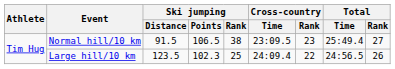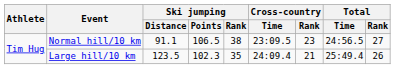Normal hill/10 km | Ski jumping / Distance: 91.5 -> 91.1
Normal hill/10 km | Total / Time: 25:49.4 -> 24:56.5
Large hill/10 km | Ski jumping / Rank: 25 -> 35
Large hill/10 km | Cross-country / Rank: 22 -> 21
Large hill/10 km | Total / Time: 24:56.5 -> 25:49.4
